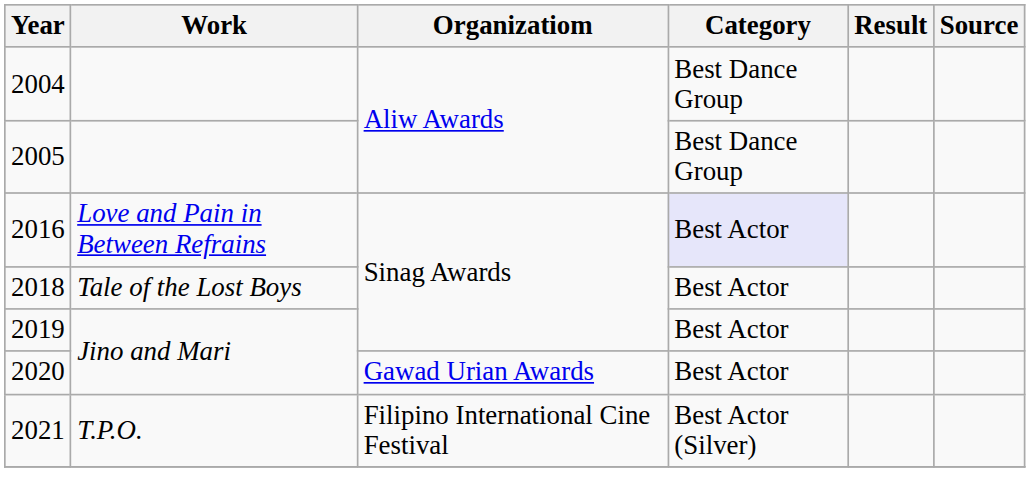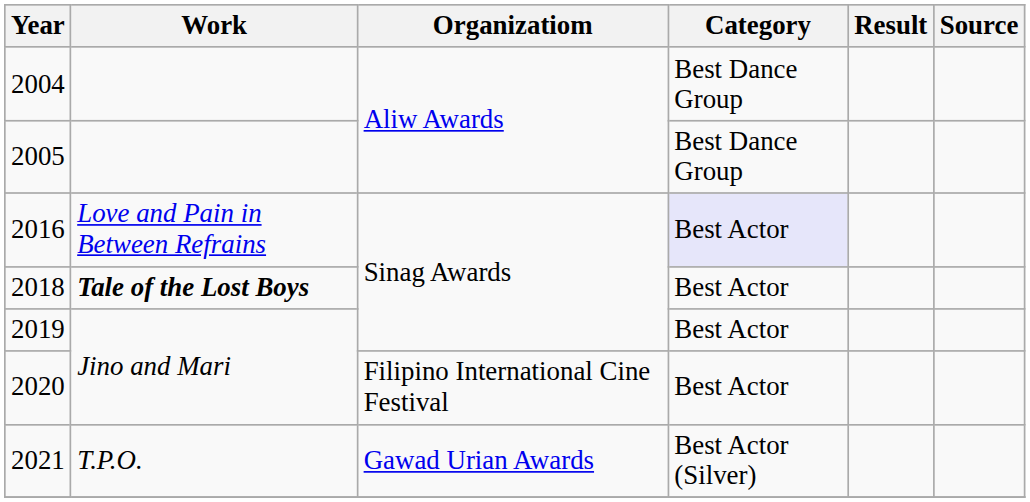2018 | Work: normal -> bold
2020 | Organizatiom: Gawad Urian Awards -> Filipino International Cine Festival
2021 | Organizatiom: Filipino International Cine Festival -> Gawad Urian Awards
